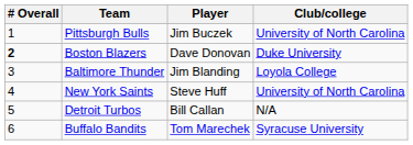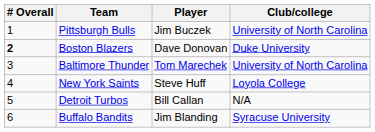Baltimore Thunder | Player: Jim Blanding -> Tom Marechek
Baltimore Thunder | Club/college: Loyola College -> University of North Carolina
New York Saints | Club/college: University of North Carolina -> Loyola College
Buffalo Bandits | Player: Tom Marechek -> Jim Blanding
